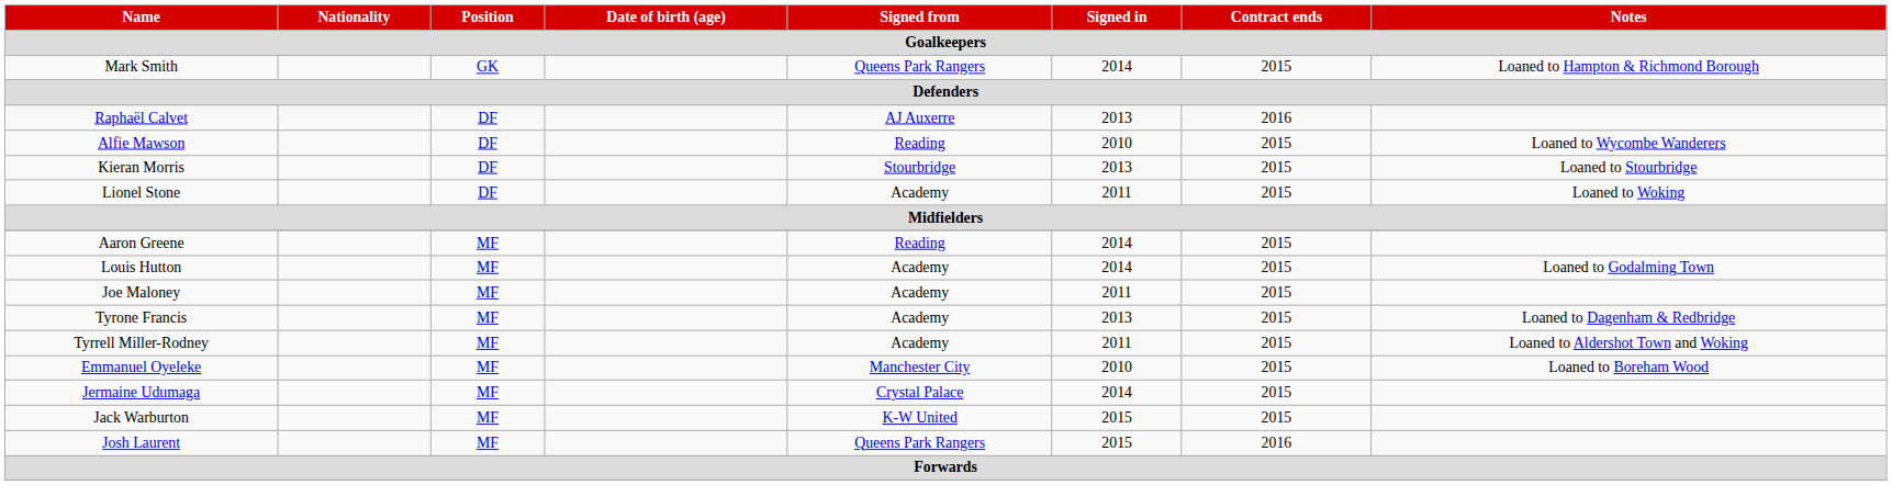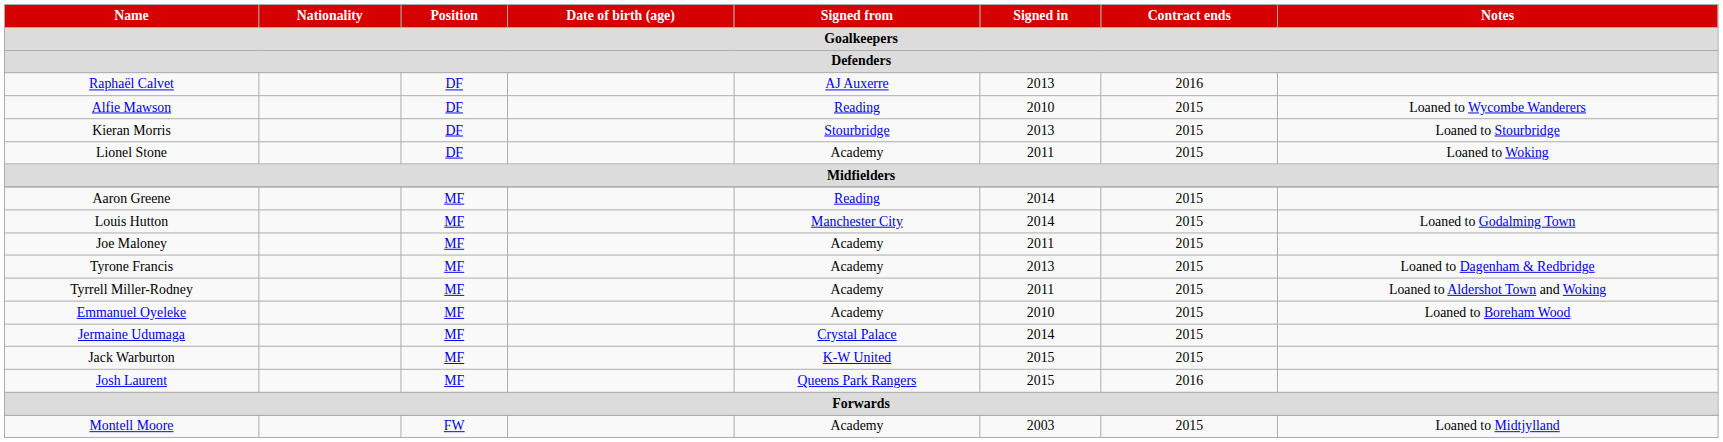- row: Mark Smith | GK | Queens Park Rangers | 2014 | 2015 | Loaned to Hampton & Richmond Borough
Louis Hutton | Signed from: Academy -> Manchester City
Emmanuel Oyeleke | Signed from: Manchester City -> Academy
+ row: Montell Moore | FW | Academy | 2003 | 2015 | Loaned to Midtjylland
